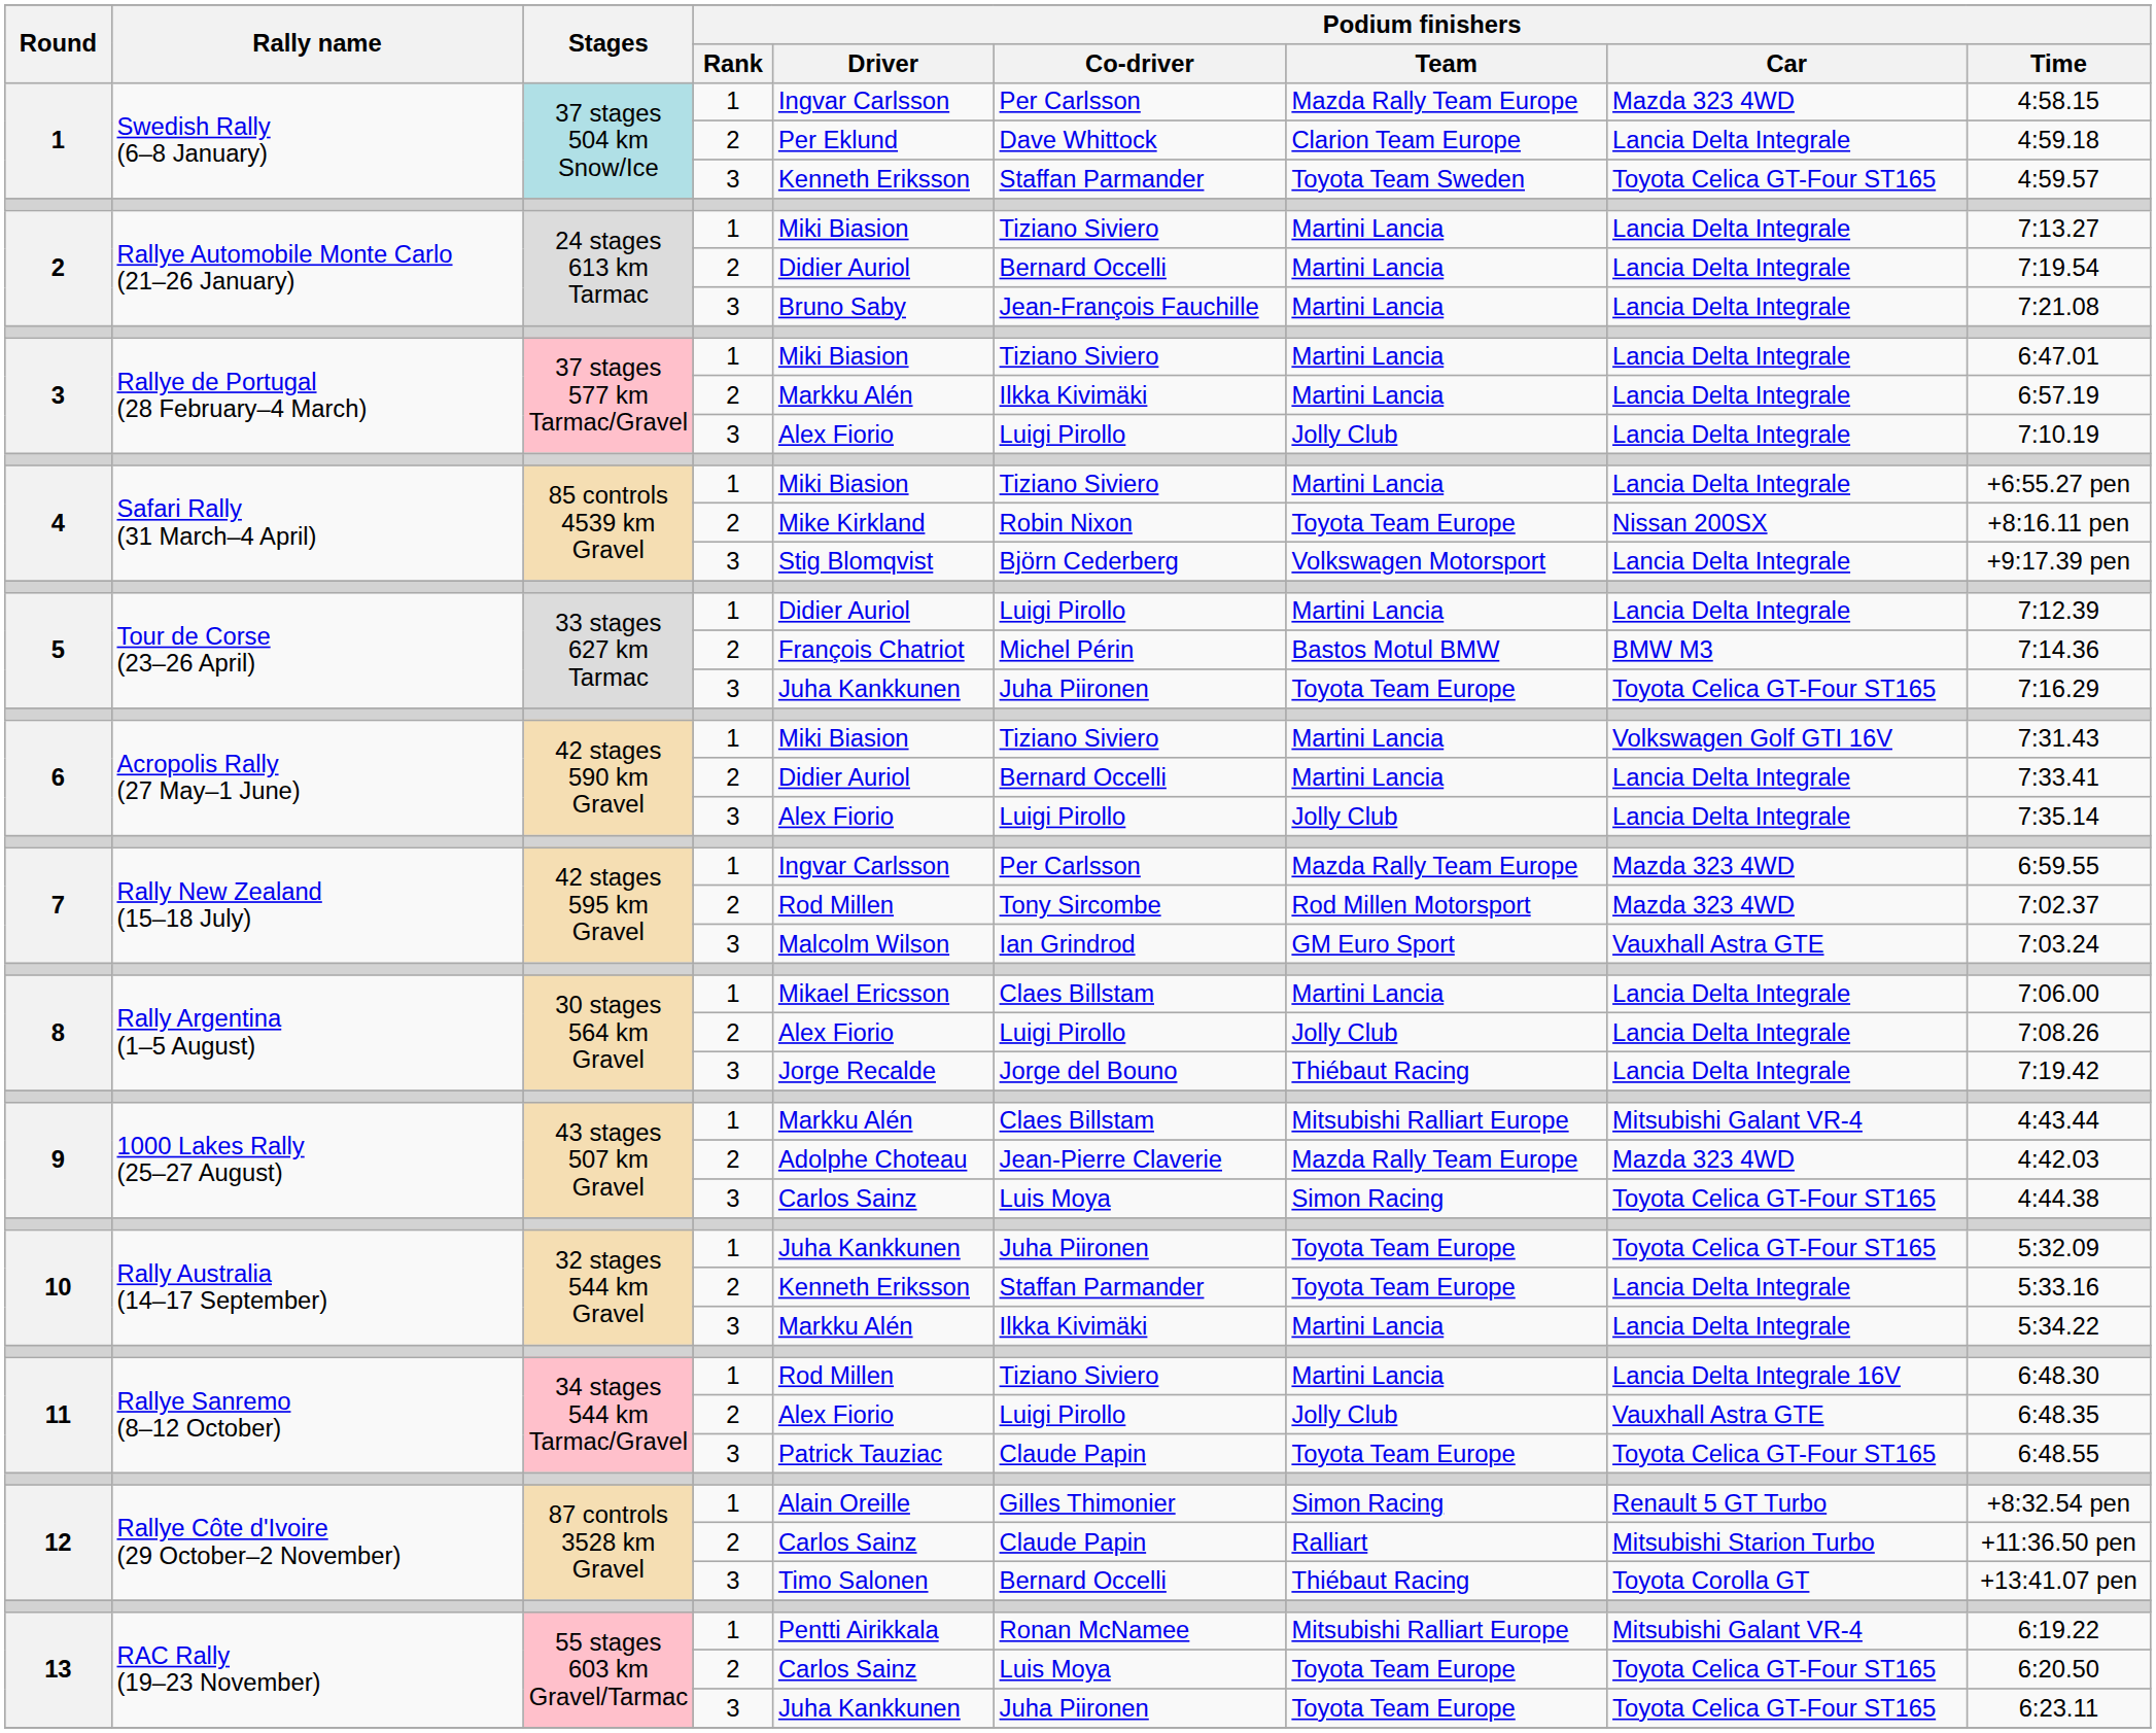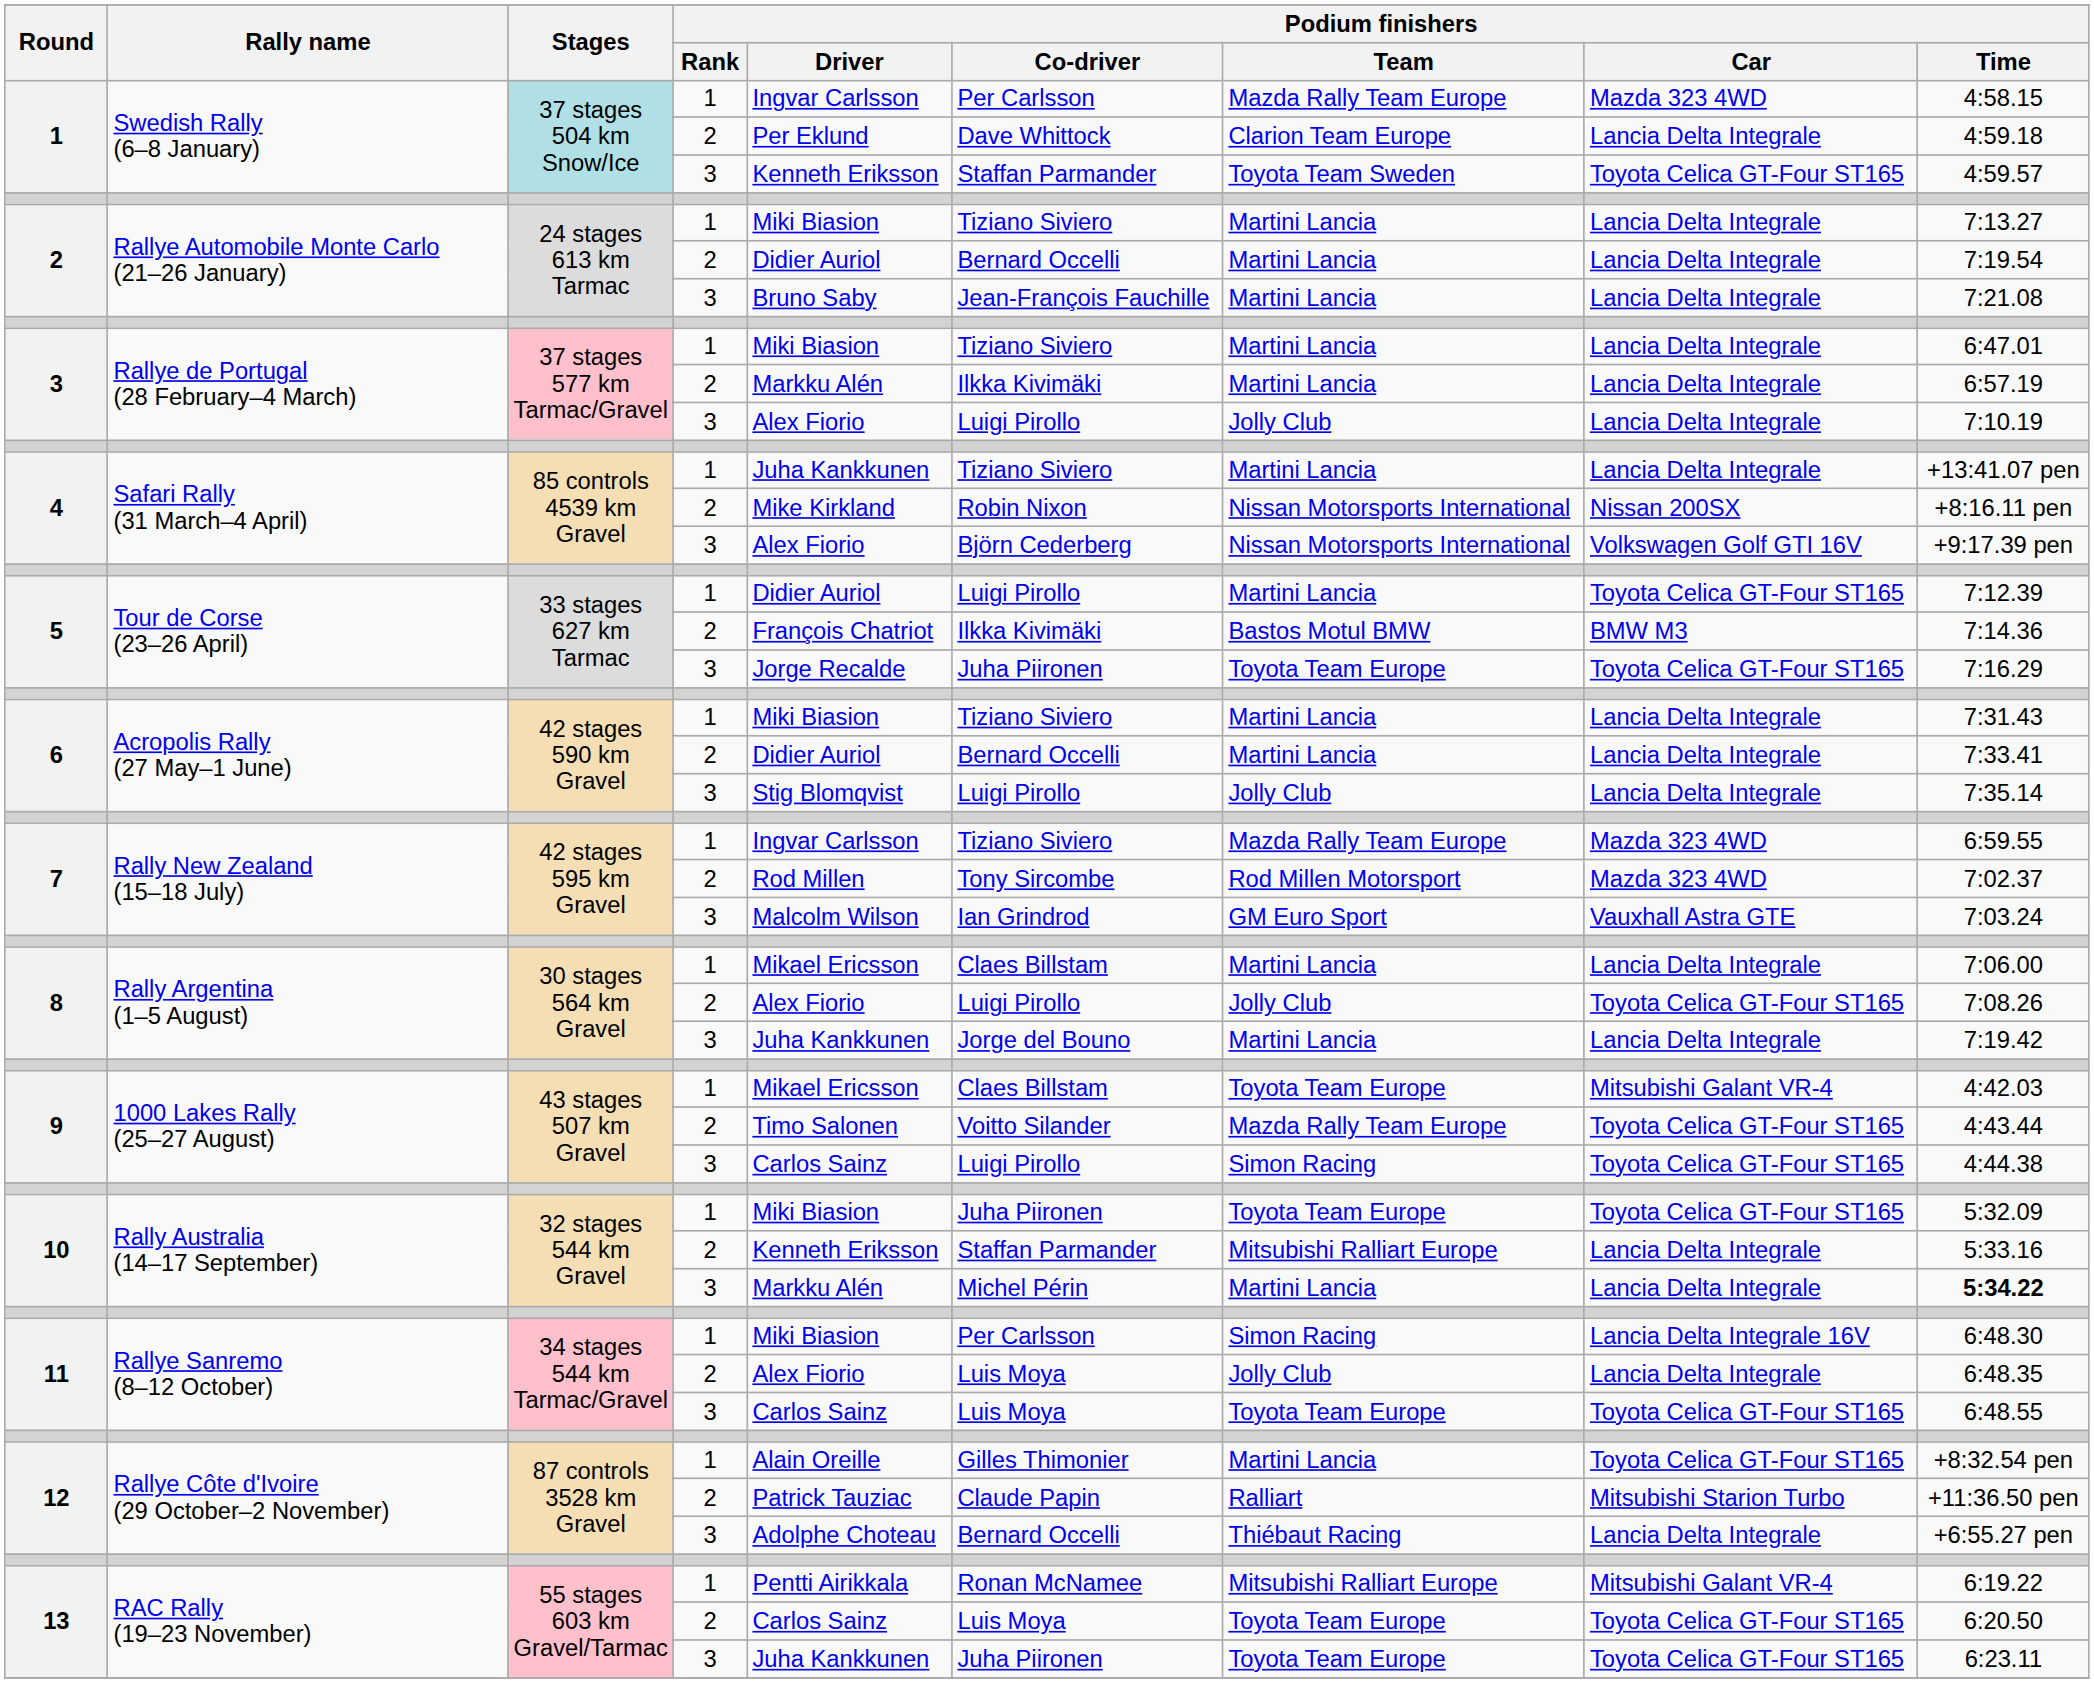4 / 1 | Podium finishers / Driver: Miki Biasion -> Juha Kankkunen
4 / 1 | Podium finishers / Time: +6:55.27 pen -> +13:41.07 pen
4 / 2 | Podium finishers / Team: Toyota Team Europe -> Nissan Motorsports International
4 / 3 | Podium finishers / Driver: Stig Blomqvist -> Alex Fiorio
4 / 3 | Podium finishers / Team: Volkswagen Motorsport -> Nissan Motorsports International
4 / 3 | Podium finishers / Car: Lancia Delta Integrale -> Volkswagen Golf GTI 16V
5 / 1 | Podium finishers / Car: Lancia Delta Integrale -> Toyota Celica GT-Four ST165
5 / 2 | Podium finishers / Co-driver: Michel Périn -> Ilkka Kivimäki
5 / 3 | Podium finishers / Driver: Juha Kankkunen -> Jorge Recalde
6 / 1 | Podium finishers / Car: Volkswagen Golf GTI 16V -> Lancia Delta Integrale
6 / 3 | Podium finishers / Driver: Alex Fiorio -> Stig Blomqvist
7 / 1 | Podium finishers / Co-driver: Per Carlsson -> Tiziano Siviero
8 / 2 | Podium finishers / Car: Lancia Delta Integrale -> Toyota Celica GT-Four ST165
8 / 3 | Podium finishers / Driver: Jorge Recalde -> Juha Kankkunen
8 / 3 | Podium finishers / Team: Thiébaut Racing -> Martini Lancia
9 / 1 | Podium finishers / Driver: Markku Alén -> Mikael Ericsson
9 / 1 | Podium finishers / Team: Mitsubishi Ralliart Europe -> Toyota Team Europe
9 / 1 | Podium finishers / Time: 4:43.44 -> 4:42.03
9 / 2 | Podium finishers / Driver: Adolphe Choteau -> Timo Salonen
9 / 2 | Podium finishers / Co-driver: Jean-Pierre Claverie -> Voitto Silander
9 / 2 | Podium finishers / Car: Mazda 323 4WD -> Toyota Celica GT-Four ST165
9 / 2 | Podium finishers / Time: 4:42.03 -> 4:43.44
9 / 3 | Podium finishers / Co-driver: Luis Moya -> Luigi Pirollo
10 / 1 | Podium finishers / Driver: Juha Kankkunen -> Miki Biasion
10 / 2 | Podium finishers / Team: Toyota Team Europe -> Mitsubishi Ralliart Europe
10 / 3 | Podium finishers / Co-driver: Ilkka Kivimäki -> Michel Périn
10 / 3 | Podium finishers / Time: normal -> bold
11 / 1 | Podium finishers / Driver: Rod Millen -> Miki Biasion
11 / 1 | Podium finishers / Co-driver: Tiziano Siviero -> Per Carlsson
11 / 1 | Podium finishers / Team: Martini Lancia -> Simon Racing
11 / 2 | Podium finishers / Co-driver: Luigi Pirollo -> Luis Moya
11 / 2 | Podium finishers / Car: Vauxhall Astra GTE -> Lancia Delta Integrale
11 / 3 | Podium finishers / Driver: Patrick Tauziac -> Carlos Sainz
11 / 3 | Podium finishers / Co-driver: Claude Papin -> Luis Moya
12 / 1 | Podium finishers / Team: Simon Racing -> Martini Lancia
12 / 1 | Podium finishers / Car: Renault 5 GT Turbo -> Toyota Celica GT-Four ST165
12 / 2 | Podium finishers / Driver: Carlos Sainz -> Patrick Tauziac
12 / 3 | Podium finishers / Driver: Timo Salonen -> Adolphe Choteau
12 / 3 | Podium finishers / Car: Toyota Corolla GT -> Lancia Delta Integrale
12 / 3 | Podium finishers / Time: +13:41.07 pen -> +6:55.27 pen
